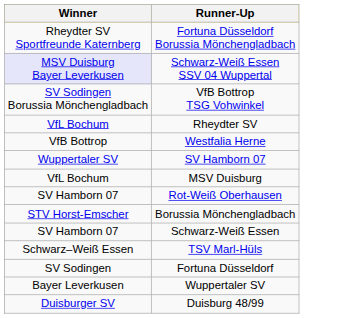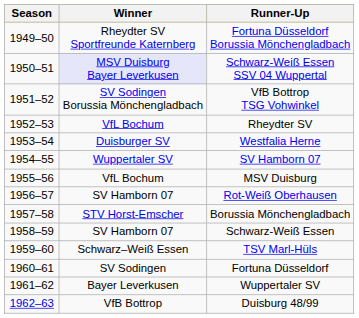+ column: Season | 1949–50 | 1950–51 | 1951–52 | 1952–53 | 1953–54 | 1954–55 | 1955–56 | 1956–57 | 1957–58 | 1958–59 | 1959–60 | 1960–61 | 1961–62 | 1962–63
Westfalia Herne | Winner: VfB Bottrop -> Duisburger SV
Duisburg 48/99 | Winner: Duisburger SV -> VfB Bottrop
